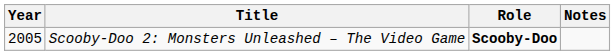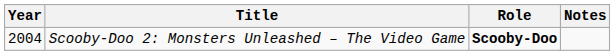Scooby-Doo 2: Monsters Unleashed – The Video Game | Year: 2005 -> 2004
